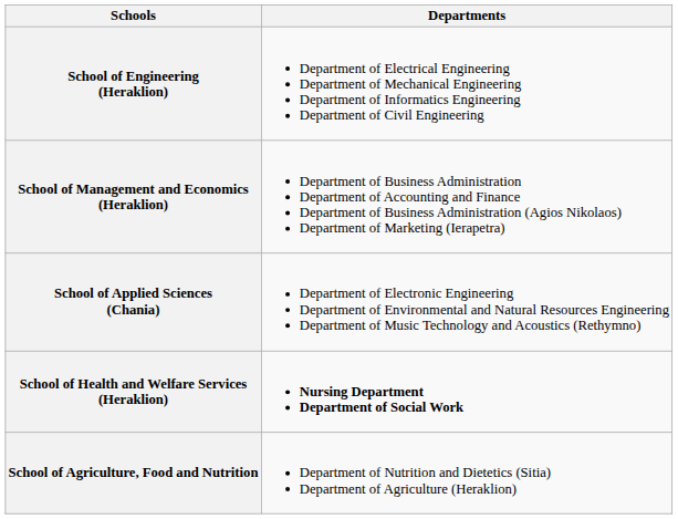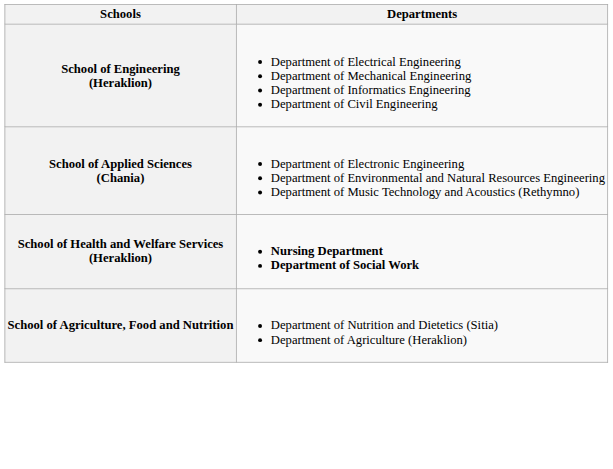- row: School of Management and Economics (Heraklion) | Department of Business Administration Department of Accounting and Finance Department of Business Administration (Agios Nikolaos) Department of Marketing (Ierapetra)
